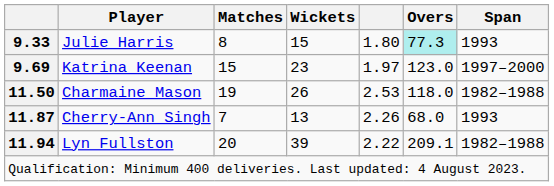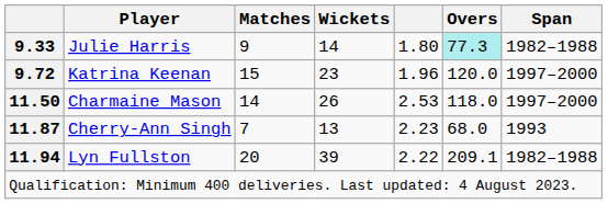Julie Harris | Matches: 8 -> 9
Julie Harris | Wickets: 15 -> 14
Julie Harris | Span: 1993 -> 1982–1988
Katrina Keenan | column 1: 9.69 -> 9.72
Katrina Keenan | column 5: 1.97 -> 1.96
Katrina Keenan | Overs: 123.0 -> 120.0
Charmaine Mason | Matches: 19 -> 14
Charmaine Mason | Span: 1982–1988 -> 1997–2000
Cherry-Ann Singh | column 5: 2.26 -> 2.23
